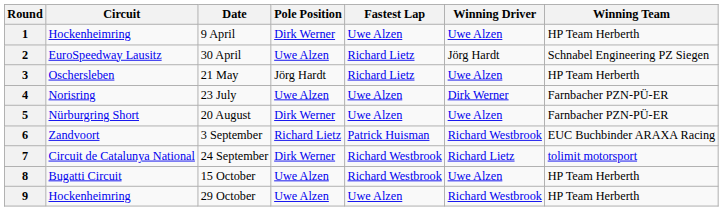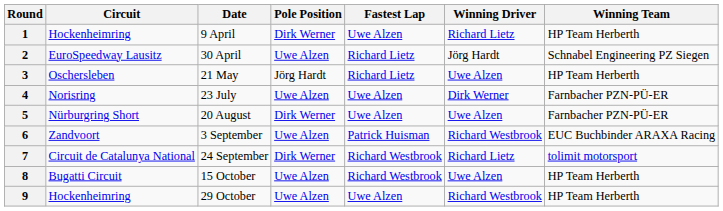1 | Winning Driver: Uwe Alzen -> Richard Lietz
6 | Pole Position: Richard Lietz -> Uwe Alzen
